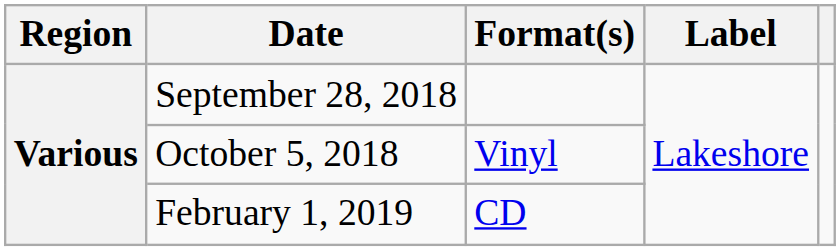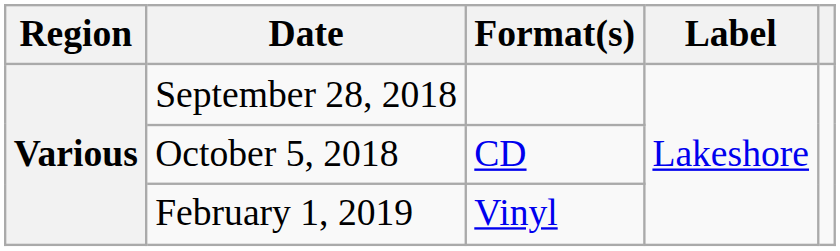October 5, 2018 | Format(s): Vinyl -> CD
February 1, 2019 | Format(s): CD -> Vinyl
